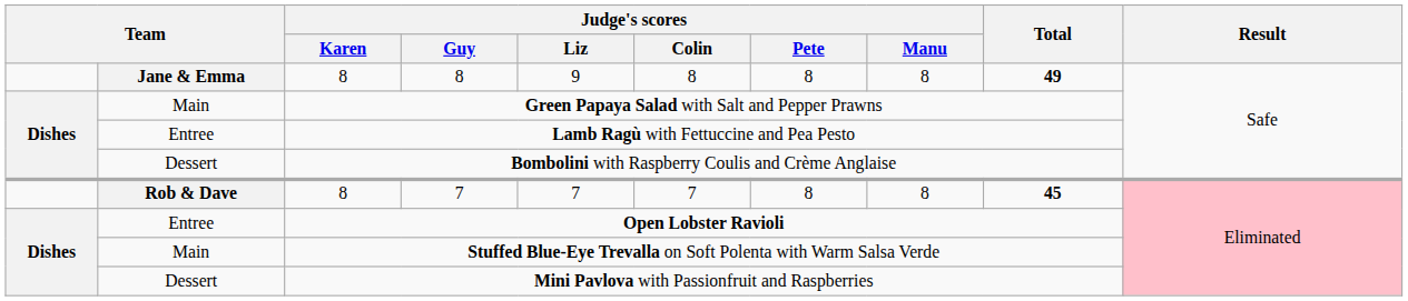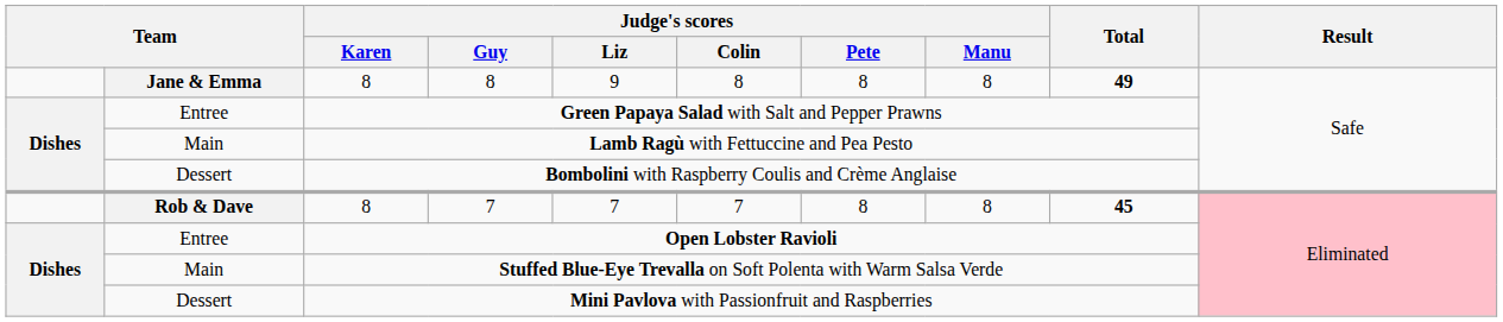Green Papaya Salad with Salt and Pepper Prawns | column 2: Main -> Entree
Lamb Ragù with Fettuccine and Pea Pesto | column 2: Entree -> Main
